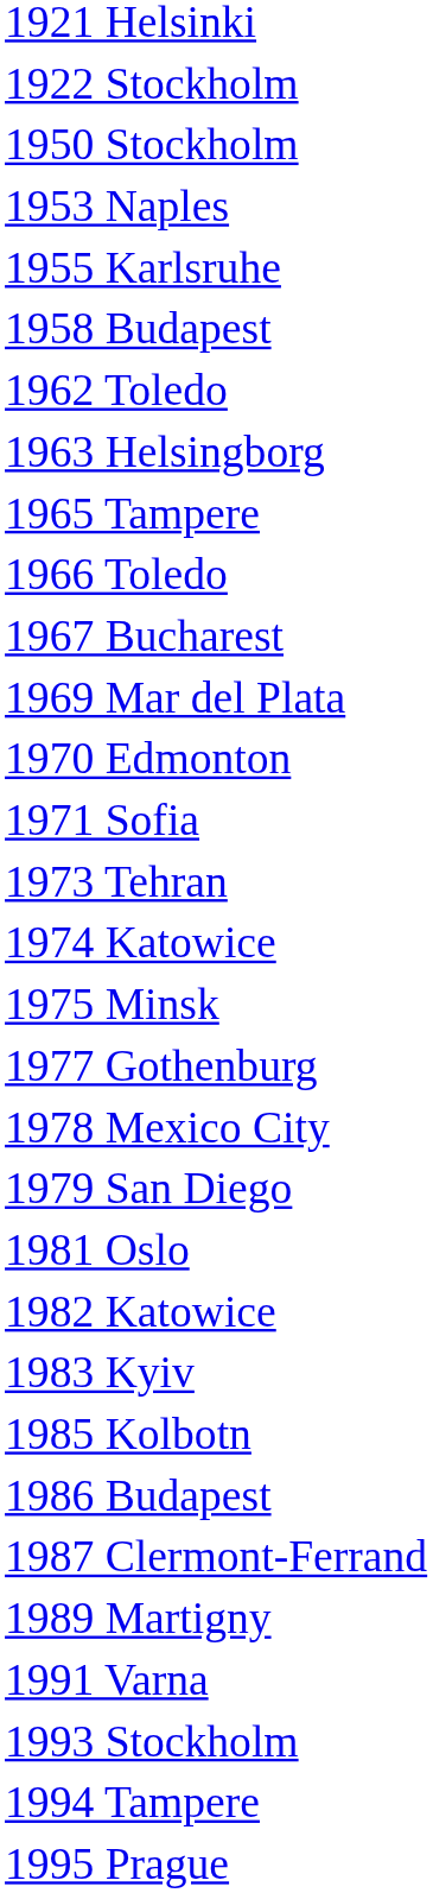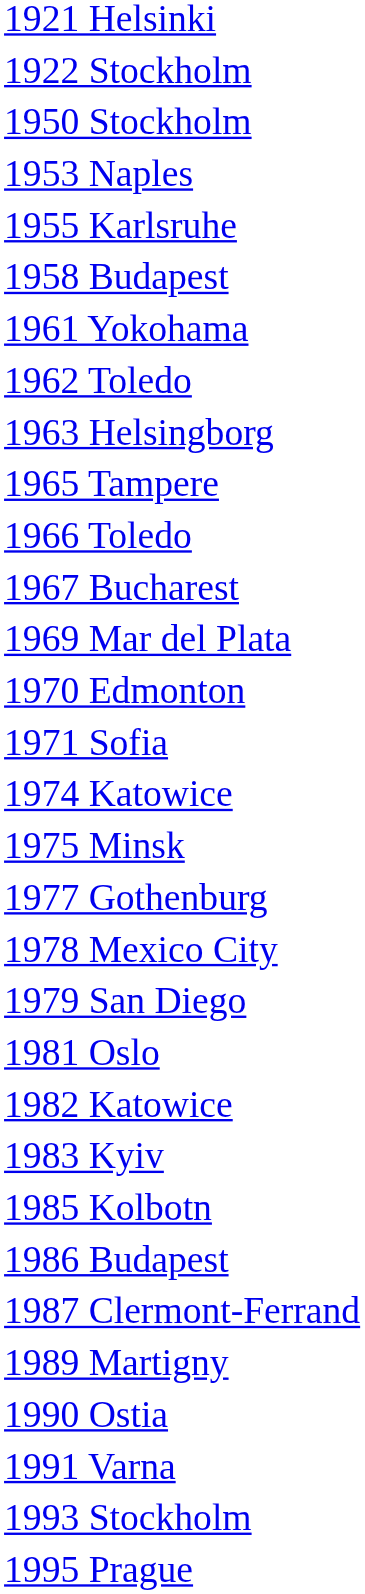+ row: 1961 Yokohama
- row: 1973 Tehran
+ row: 1990 Ostia
- row: 1994 Tampere
